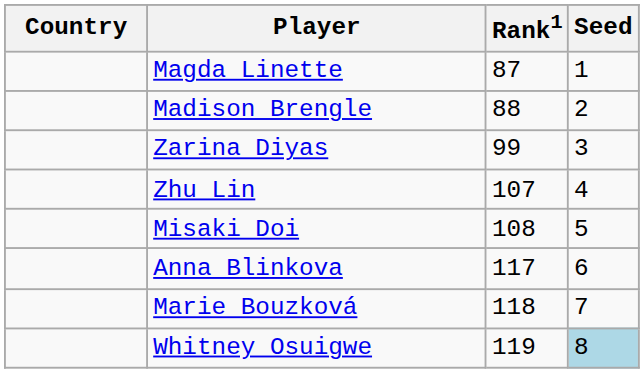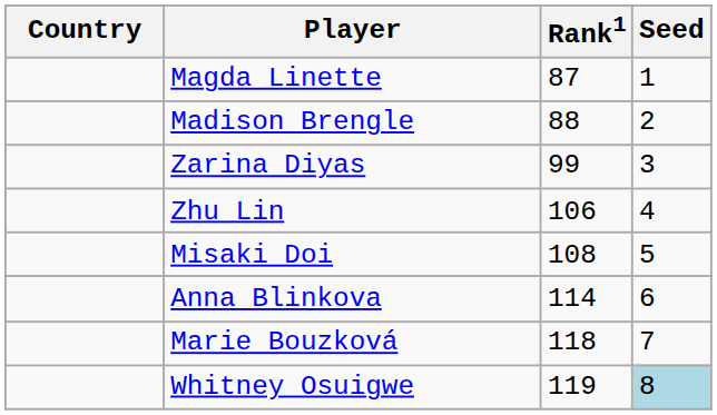Zhu Lin | Rank1: 107 -> 106
Anna Blinkova | Rank1: 117 -> 114
